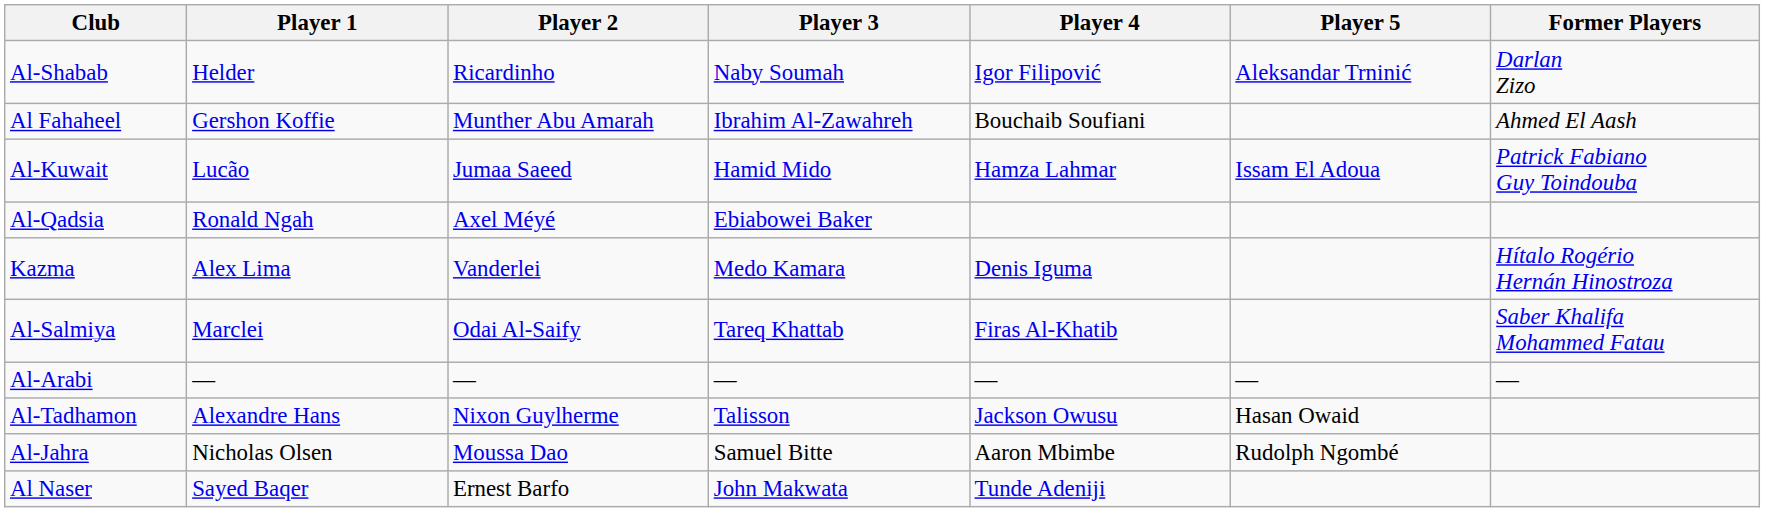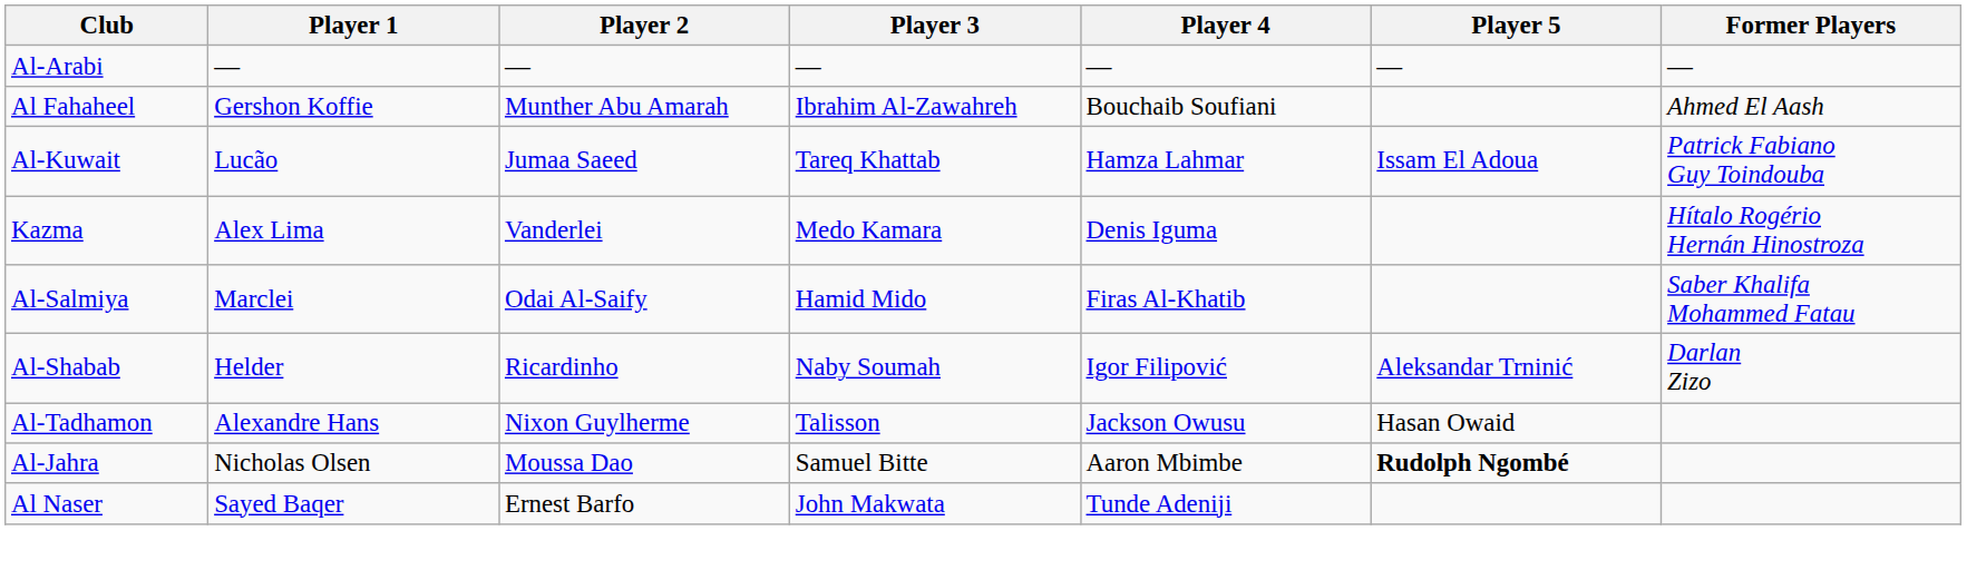rows swapped: Al-Arabi <-> Al-Shabab
Al-Kuwait | Player 3: Hamid Mido -> Tareq Khattab
- row: Al-Qadsia | Ronald Ngah | Axel Méyé | Ebiabowei Baker
Al-Salmiya | Player 3: Tareq Khattab -> Hamid Mido
Al-Jahra | Player 5: normal -> bold
